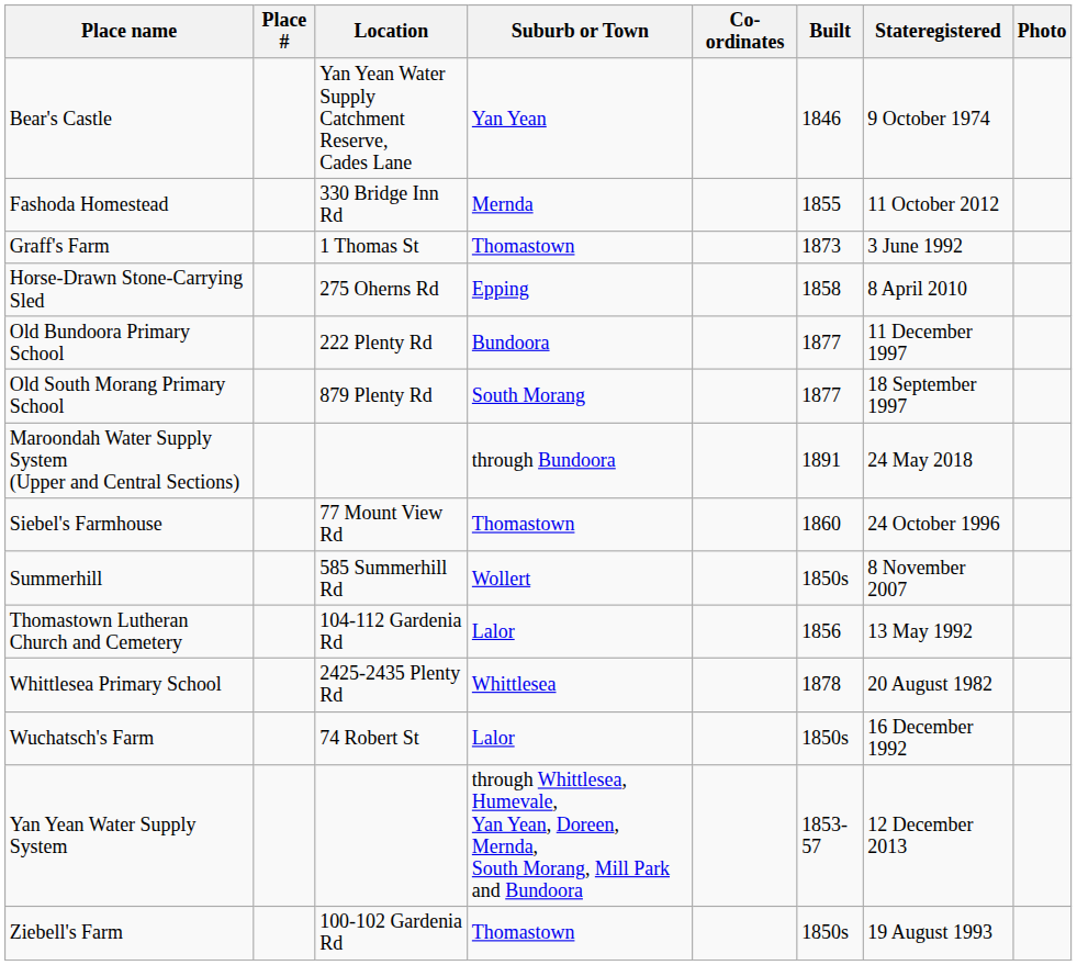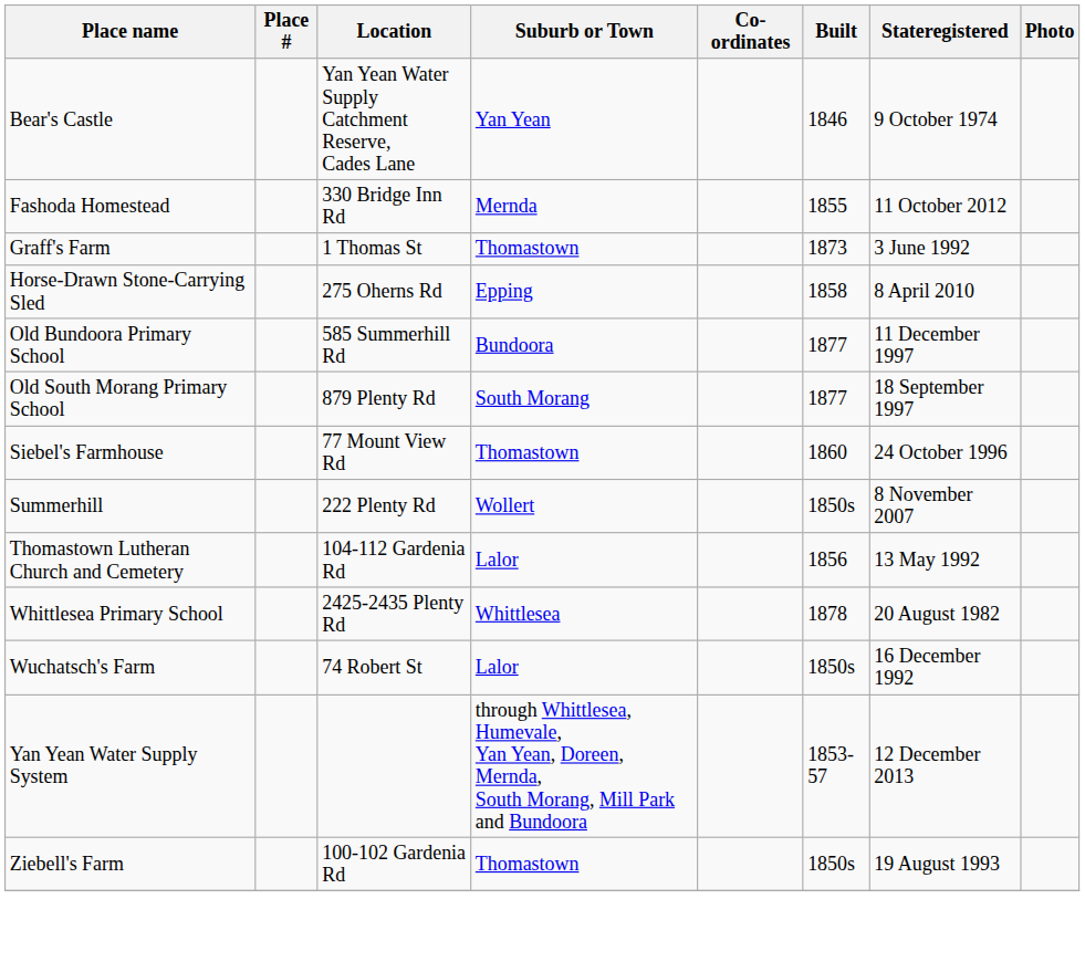Old Bundoora Primary School | Location: 222 Plenty Rd -> 585 Summerhill Rd
- row: Maroondah Water Supply System (Upper and Central Sections) | through Bundoora | 1891 | 24 May 2018
Summerhill | Location: 585 Summerhill Rd -> 222 Plenty Rd
